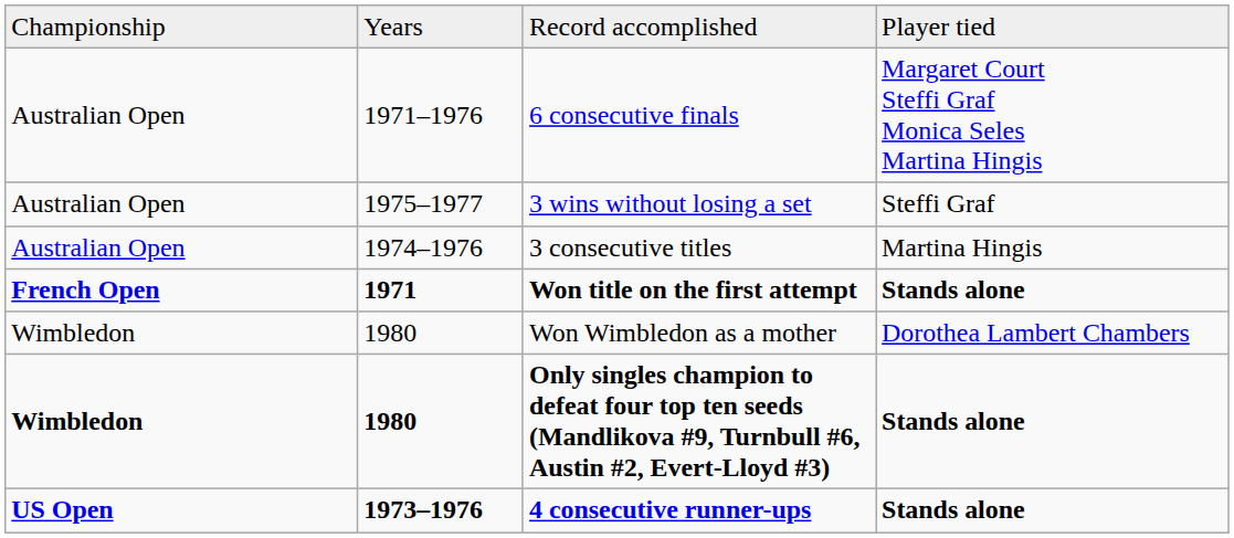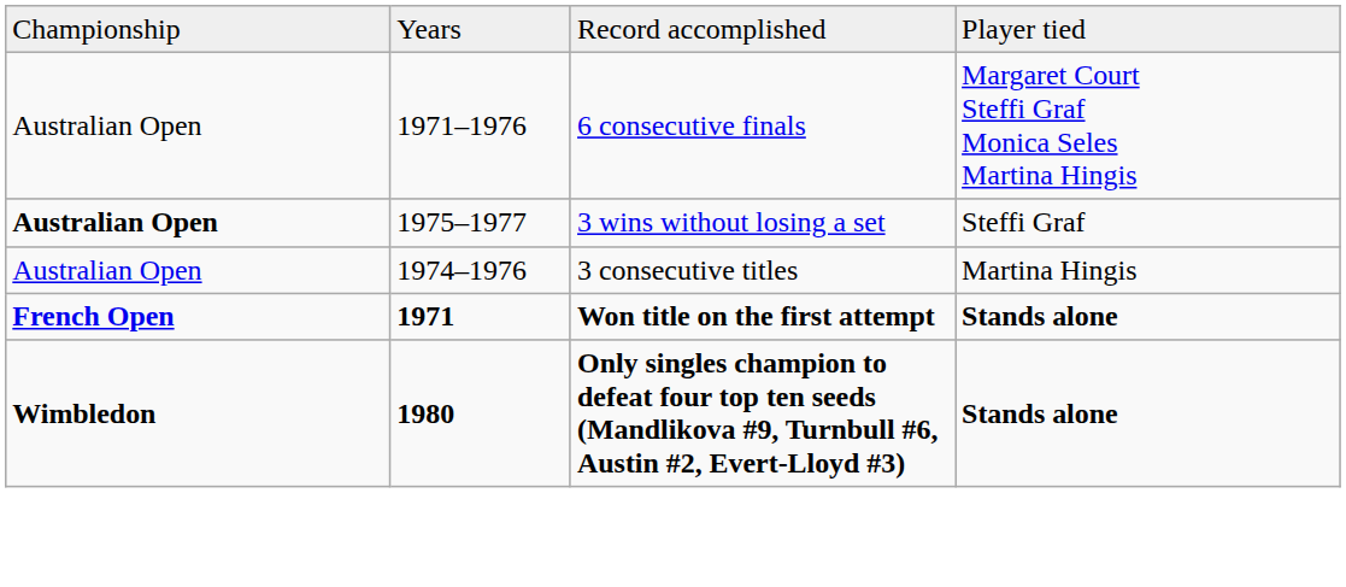3 wins without losing a set | column 1: normal -> bold
- row: Wimbledon | 1980 | Won Wimbledon as a mother | Dorothea Lambert Chambers
- row: US Open | 1973–1976 | 4 consecutive runner-ups | Stands alone
